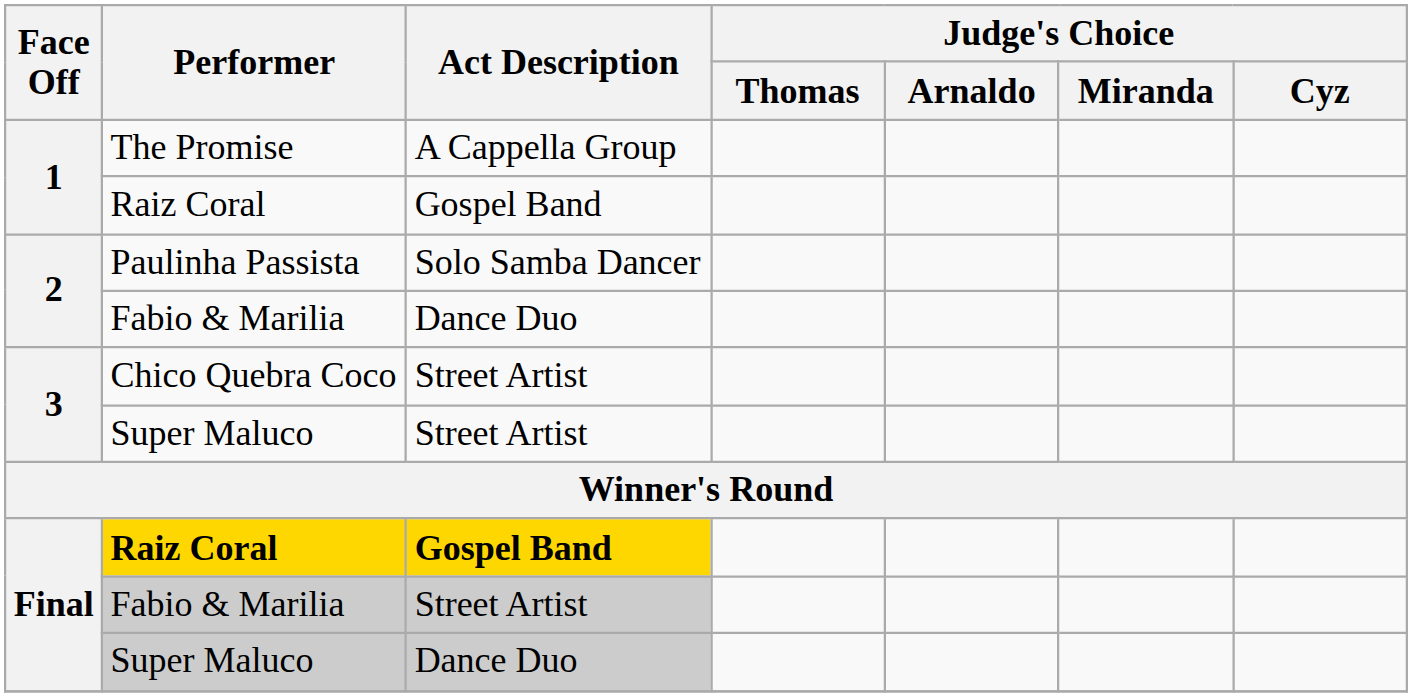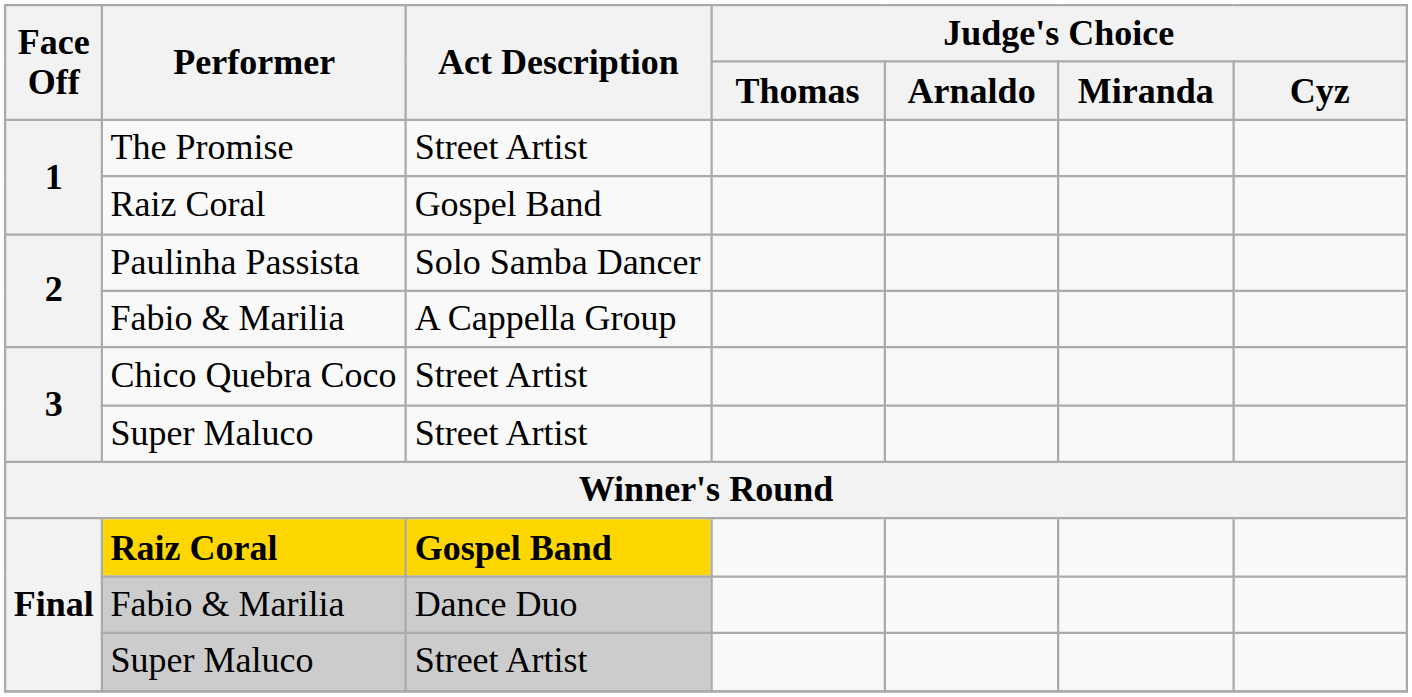The Promise | Act Description: A Cappella Group -> Street Artist
2 / Fabio & Marilia | Act Description: Dance Duo -> A Cappella Group
Final / Fabio & Marilia | Act Description: Street Artist -> Dance Duo
Final / Super Maluco | Act Description: Dance Duo -> Street Artist
